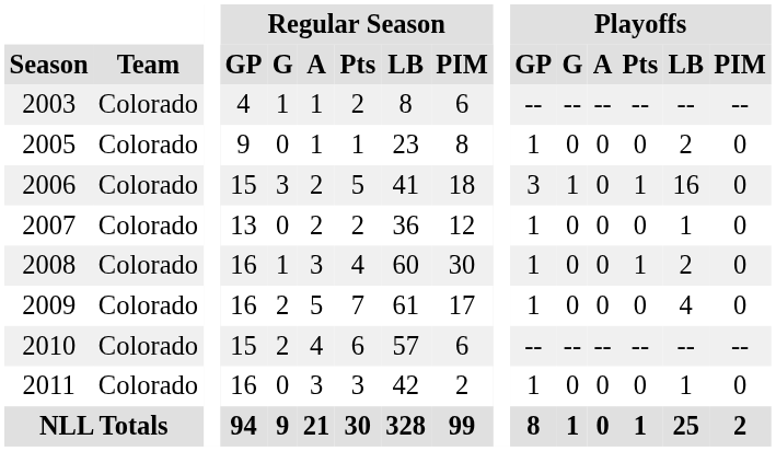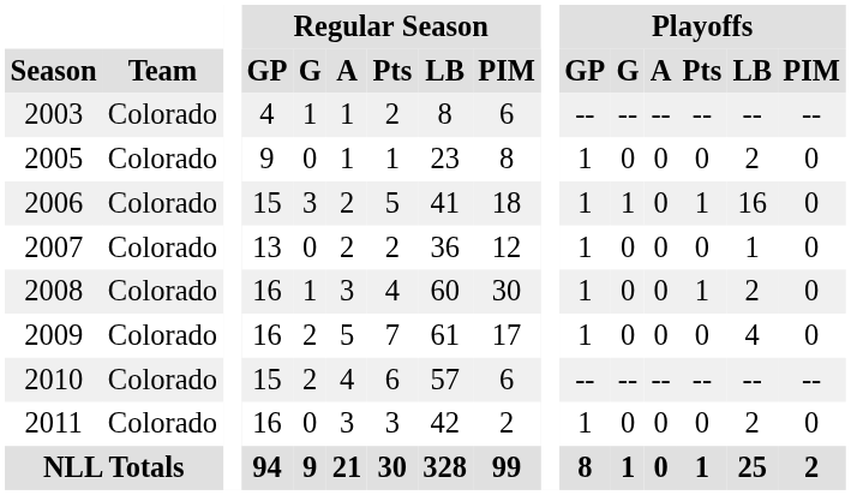2006 | Playoffs / GP: 3 -> 1
2011 | Playoffs / LB: 1 -> 2
